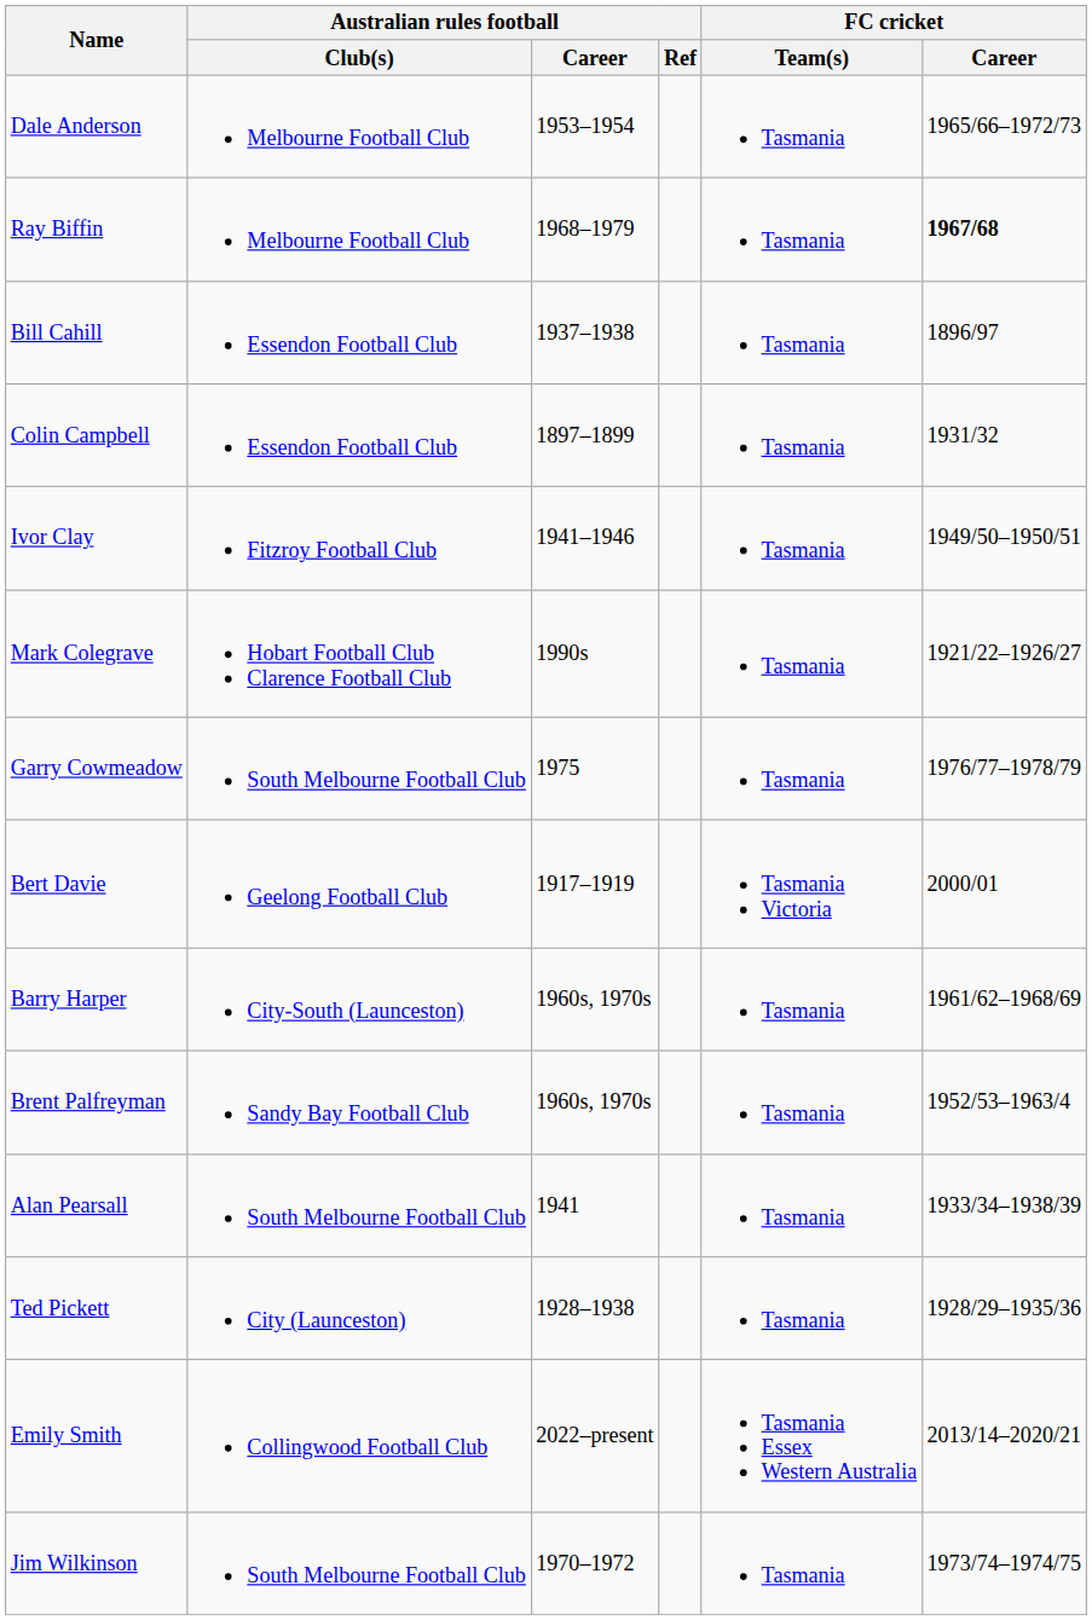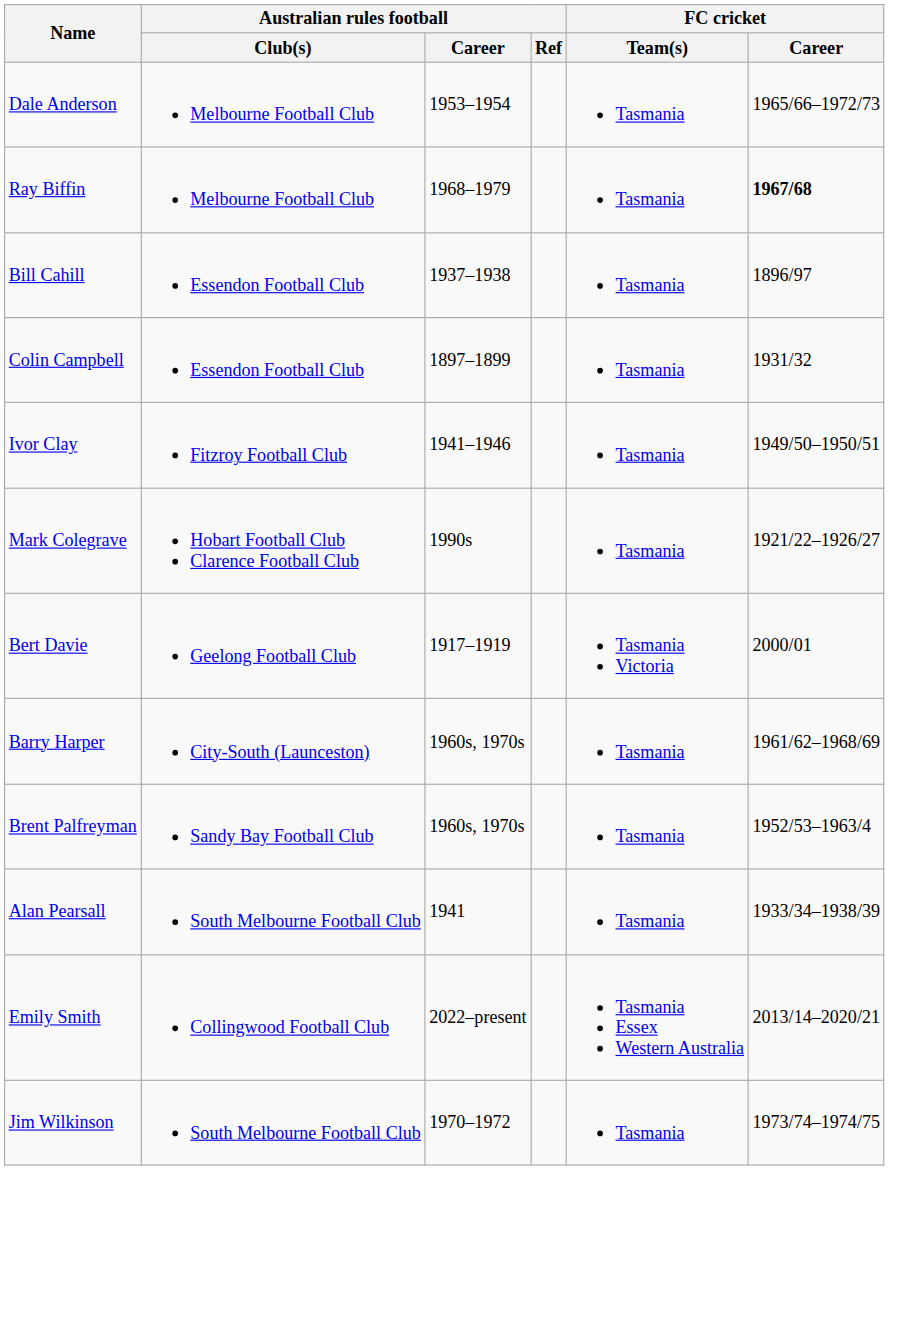- row: Garry Cowmeadow | South Melbourne Football Club | 1975 | Tasmania | 1976/77–1978/79
- row: Ted Pickett | City (Launceston) | 1928–1938 | Tasmania | 1928/29–1935/36
